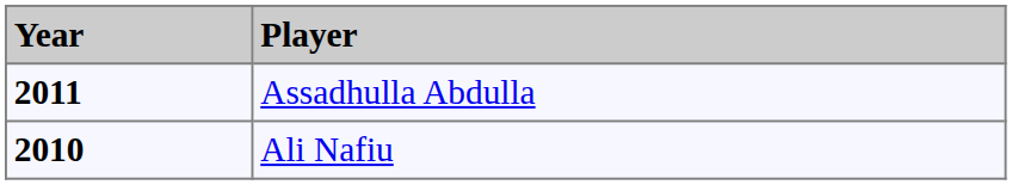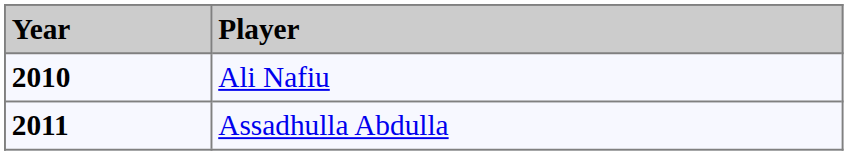rows swapped: Ali Nafiu <-> Assadhulla Abdulla
